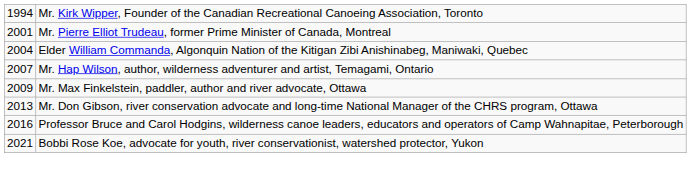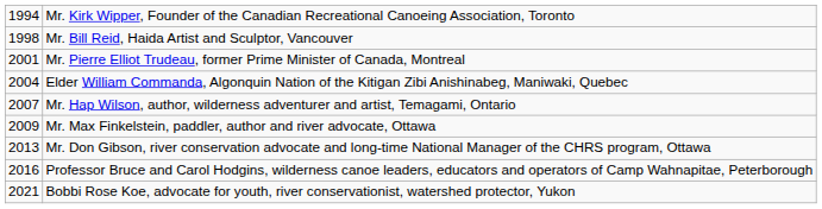+ row: 1998 | Mr. Bill Reid, Haida Artist and Sculptor, Vancouver
